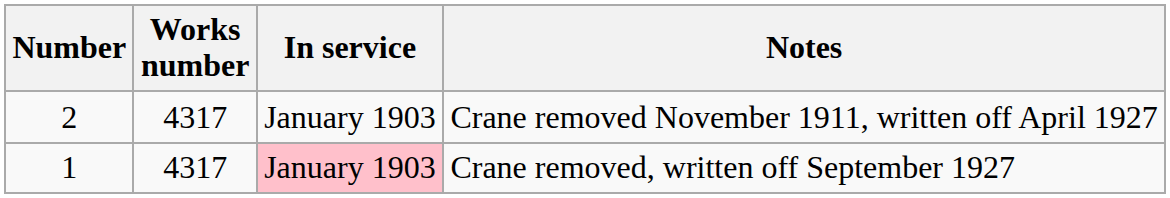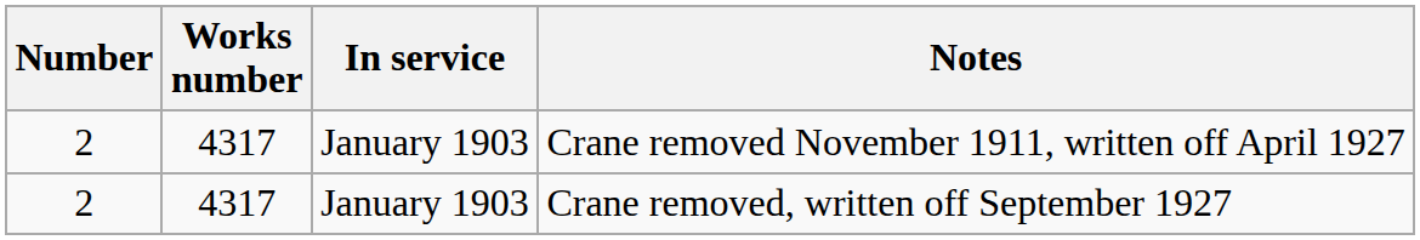Crane removed, written off September 1927 | Number: 1 -> 2
Crane removed, written off September 1927 | In service: pink background -> no background
